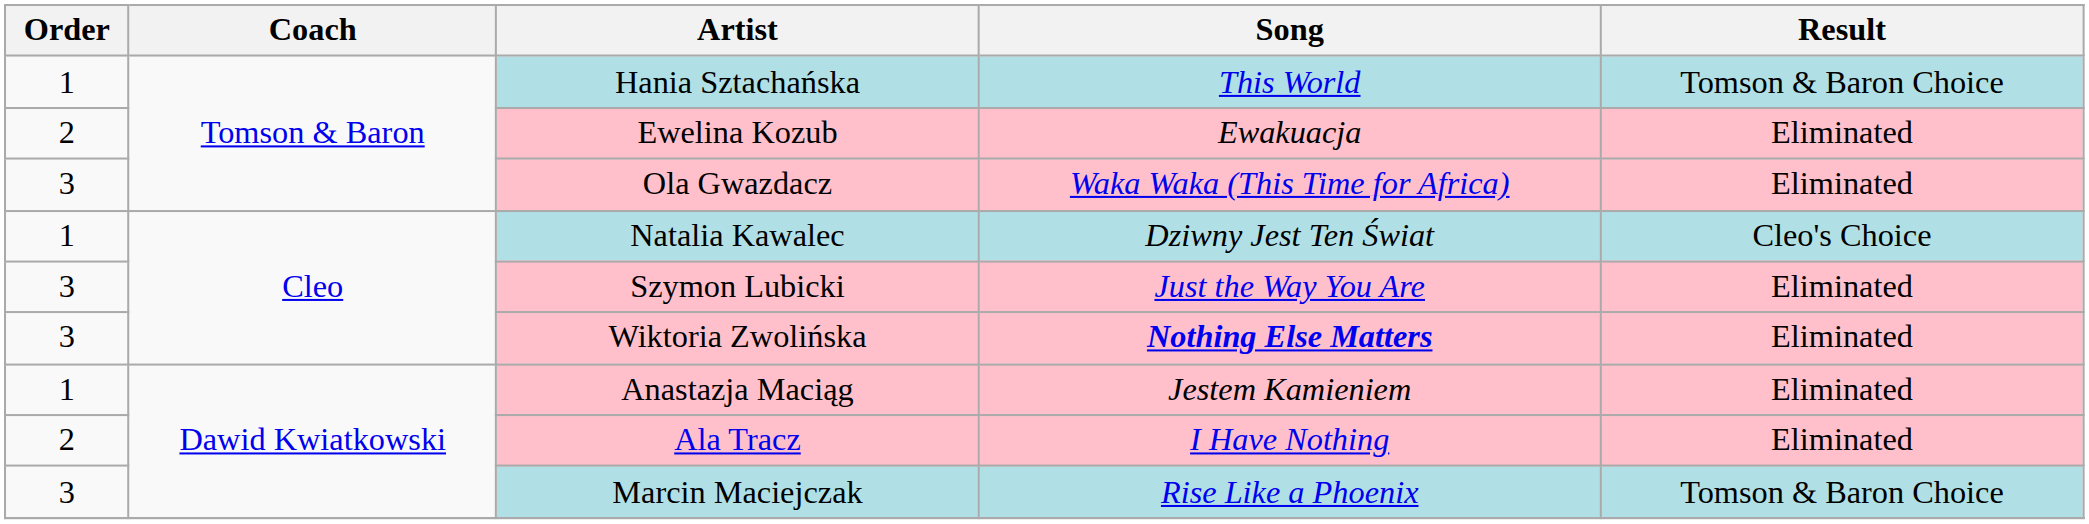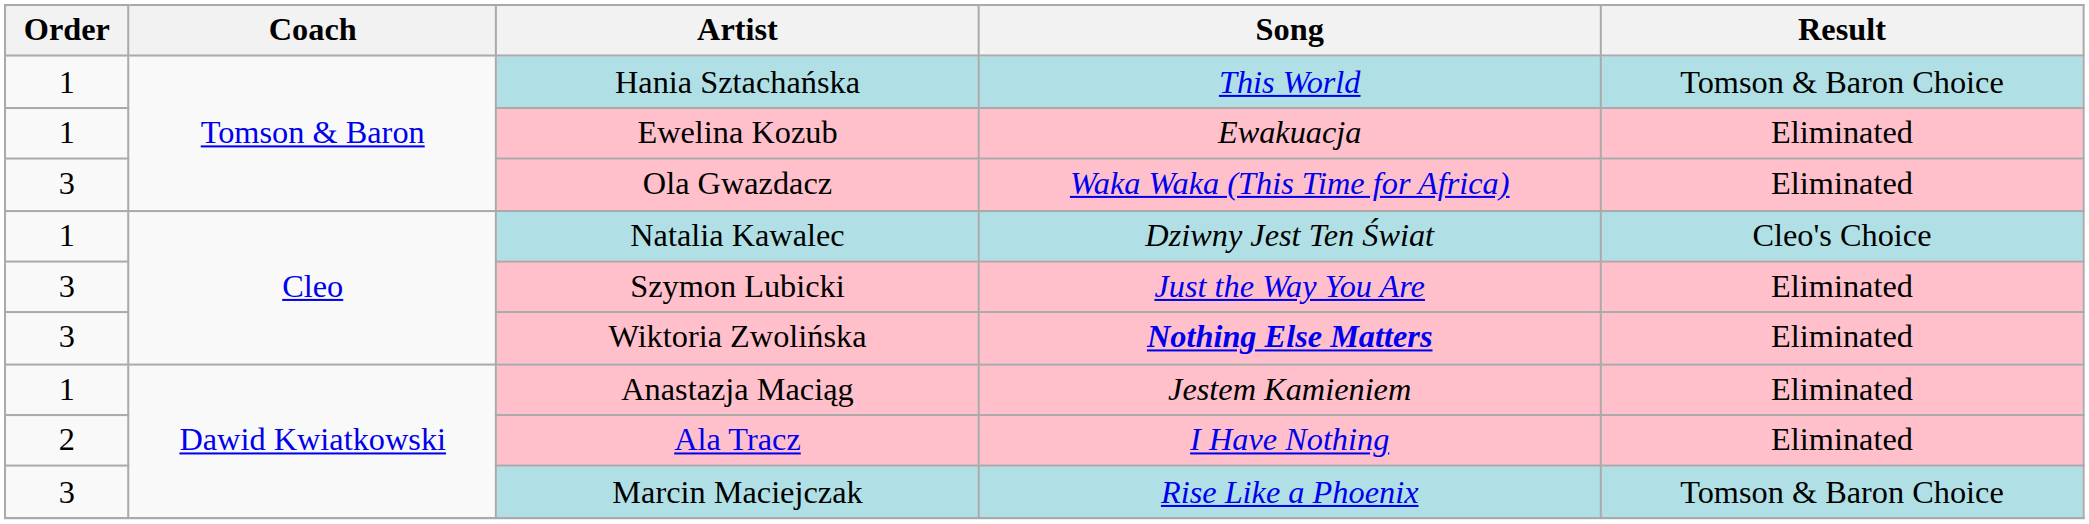Ewelina Kozub | Order: 2 -> 1
